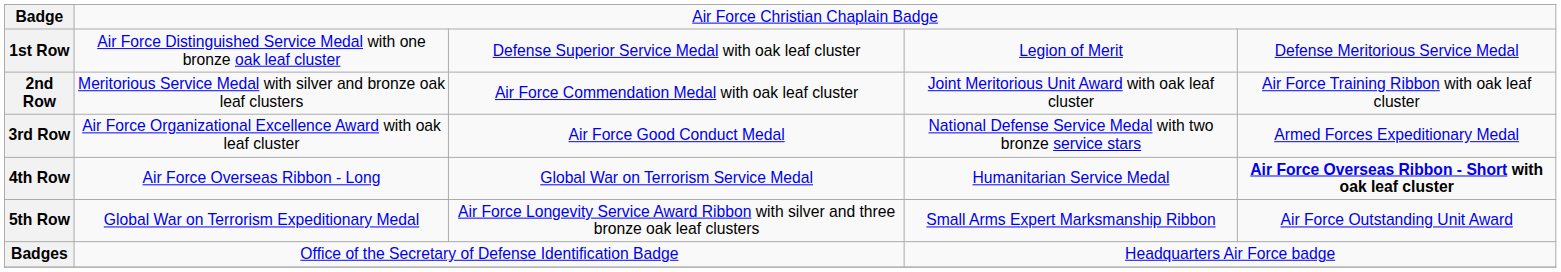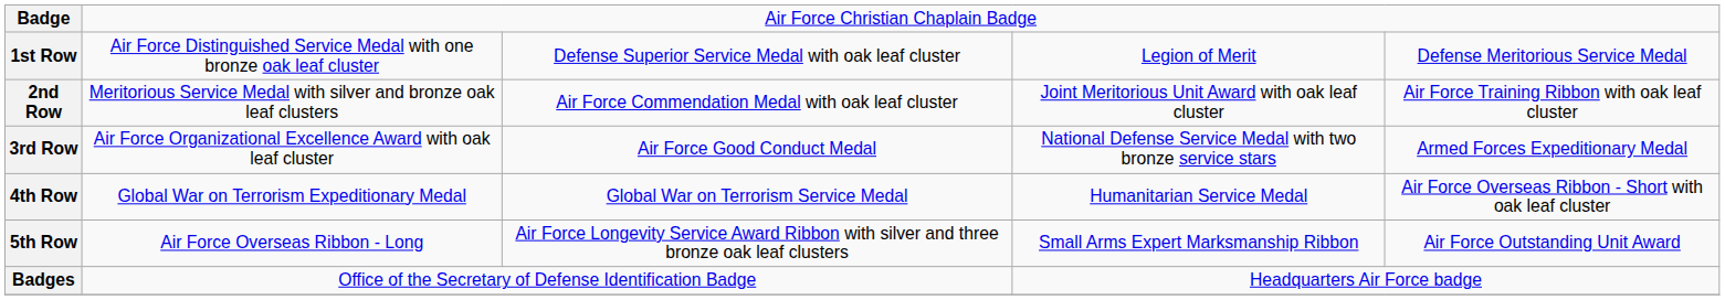4th Row | column 2: Air Force Overseas Ribbon - Long -> Global War on Terrorism Expeditionary Medal
4th Row | column 5: bold -> normal
5th Row | column 2: Global War on Terrorism Expeditionary Medal -> Air Force Overseas Ribbon - Long
